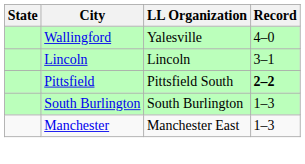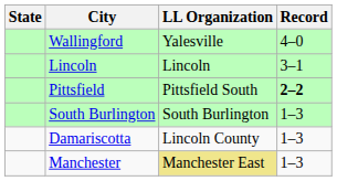+ row: Damariscotta | Lincoln County | 1–3
Manchester | LL Organization: no background -> khaki background
